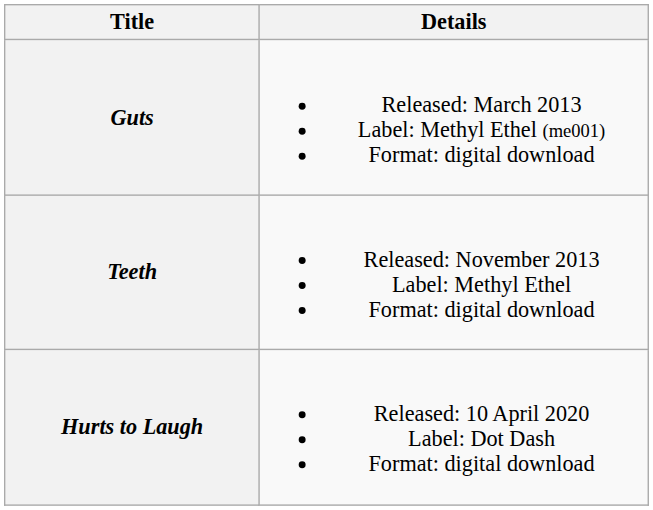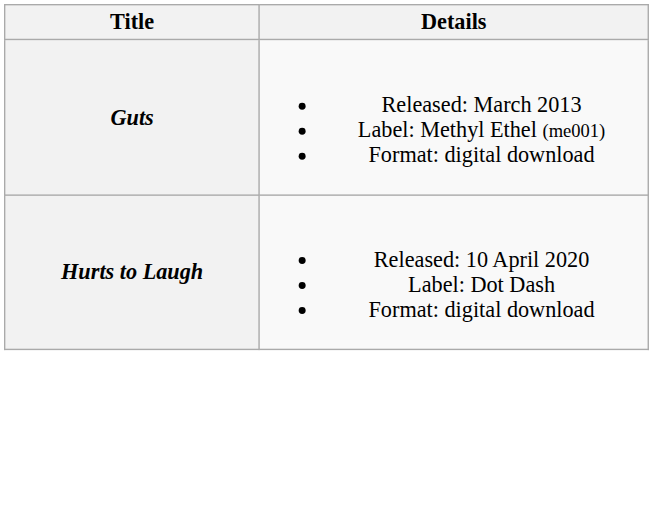- row: Teeth | Released: November 2013 Label: Methyl Ethel Format: digital download
